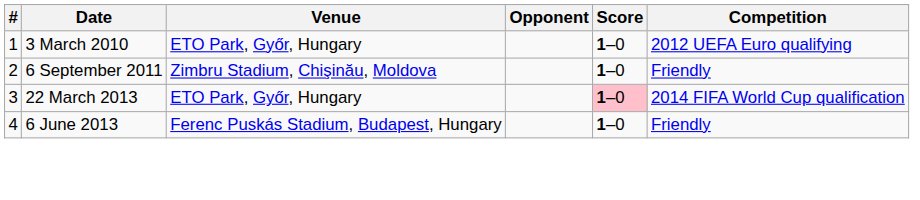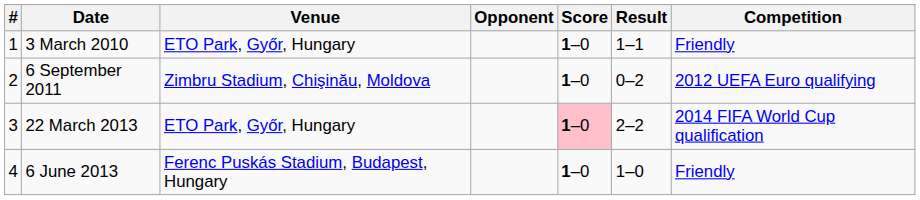+ column: Result | 1–1 | 0–2 | 2–2 | 1–0
3 March 2010 | Competition: 2012 UEFA Euro qualifying -> Friendly
6 September 2011 | Competition: Friendly -> 2012 UEFA Euro qualifying
